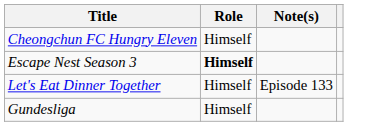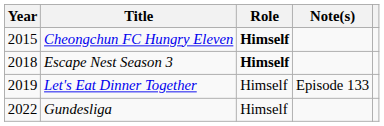+ column: Year | 2015 | 2018 | 2019 | 2022
Cheongchun FC Hungry Eleven | Role: normal -> bold
